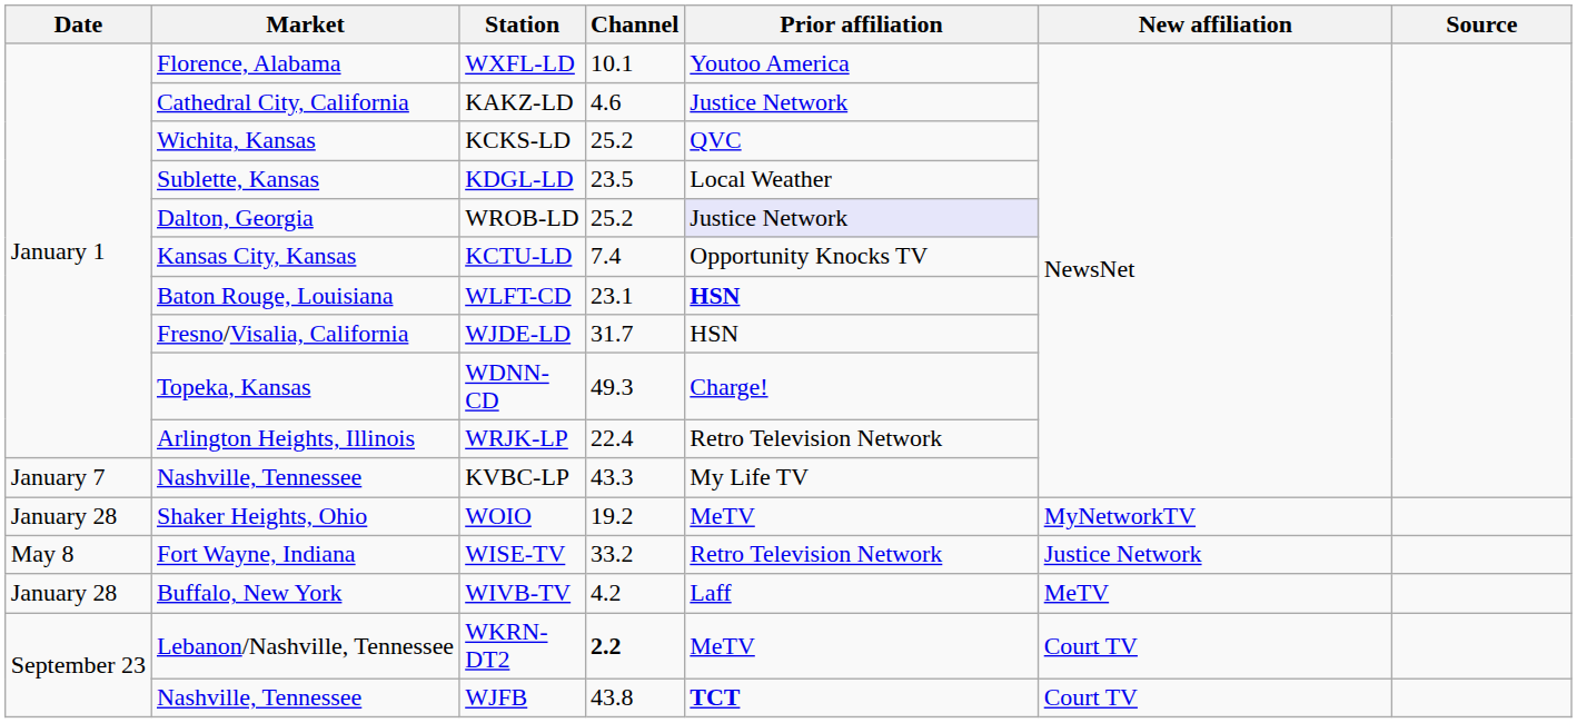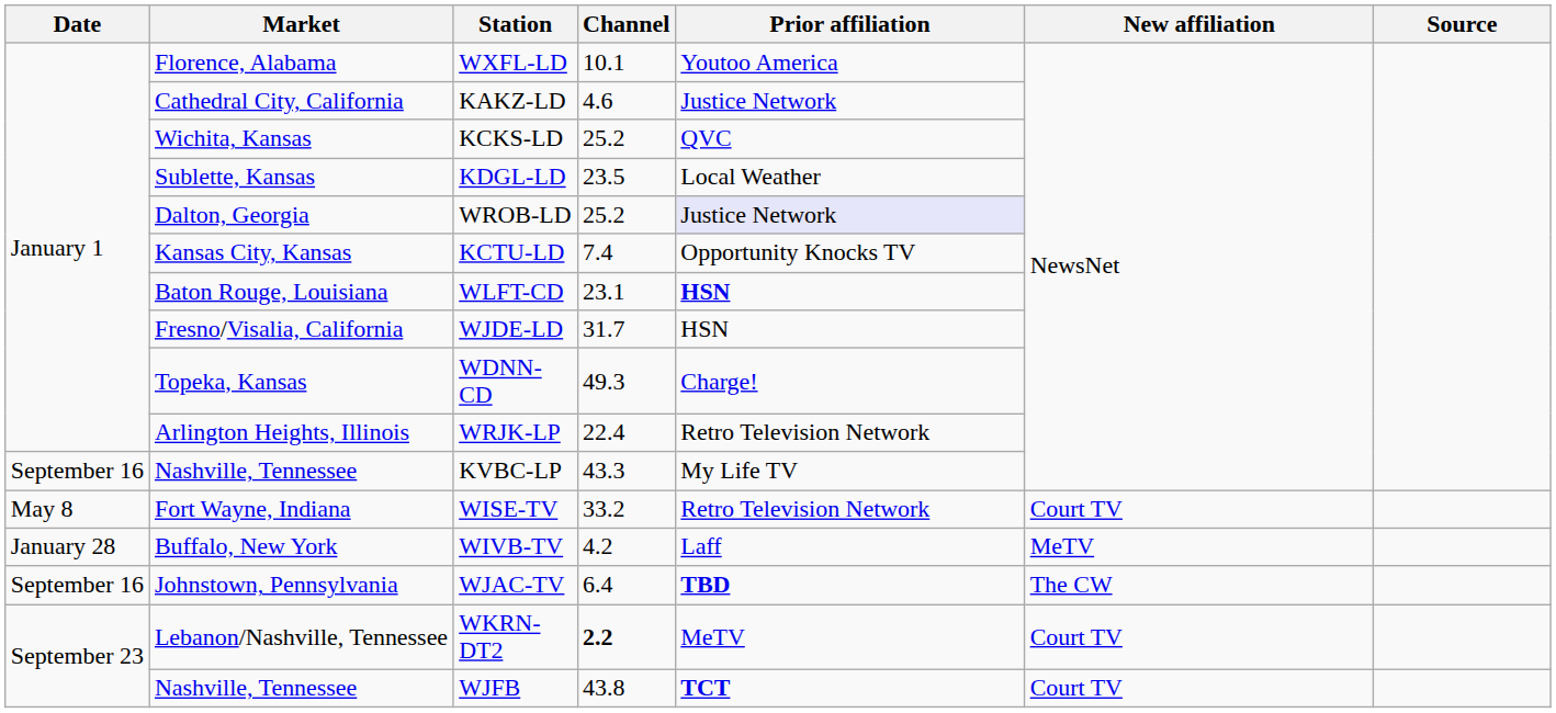KVBC-LP | Date: January 7 -> September 16
- row: January 28 | Shaker Heights, Ohio | WOIO | 19.2 | MeTV | MyNetworkTV
WISE-TV | New affiliation: Justice Network -> Court TV
+ row: September 16 | Johnstown, Pennsylvania | WJAC-TV | 6.4 | TBD | The CW
